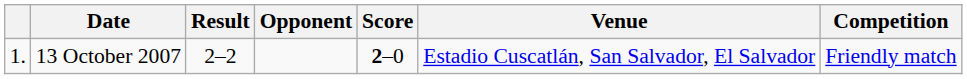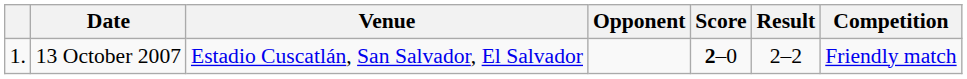columns swapped: Venue <-> Result
